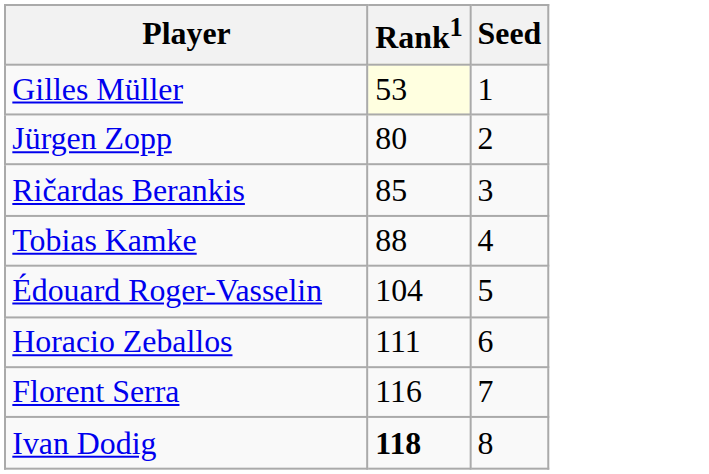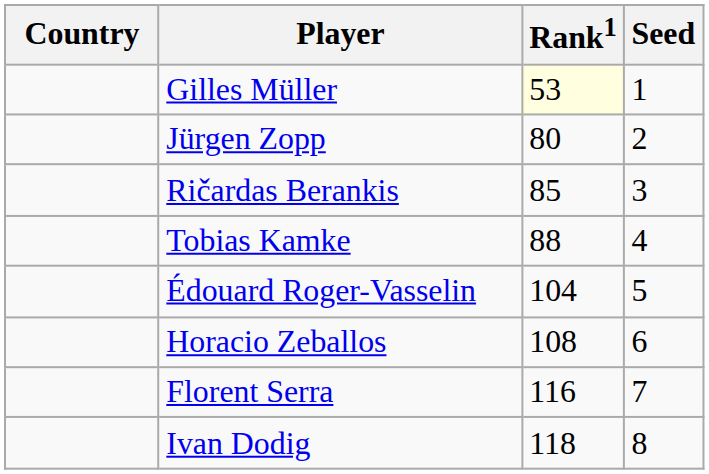+ column: Country
Horacio Zeballos | Rank1: 111 -> 108
Ivan Dodig | Rank1: bold -> normal
